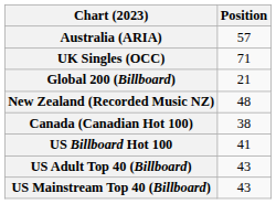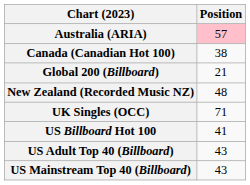Australia (ARIA) | Position: no background -> pink background
rows swapped: Canada (Canadian Hot 100) <-> UK Singles (OCC)
